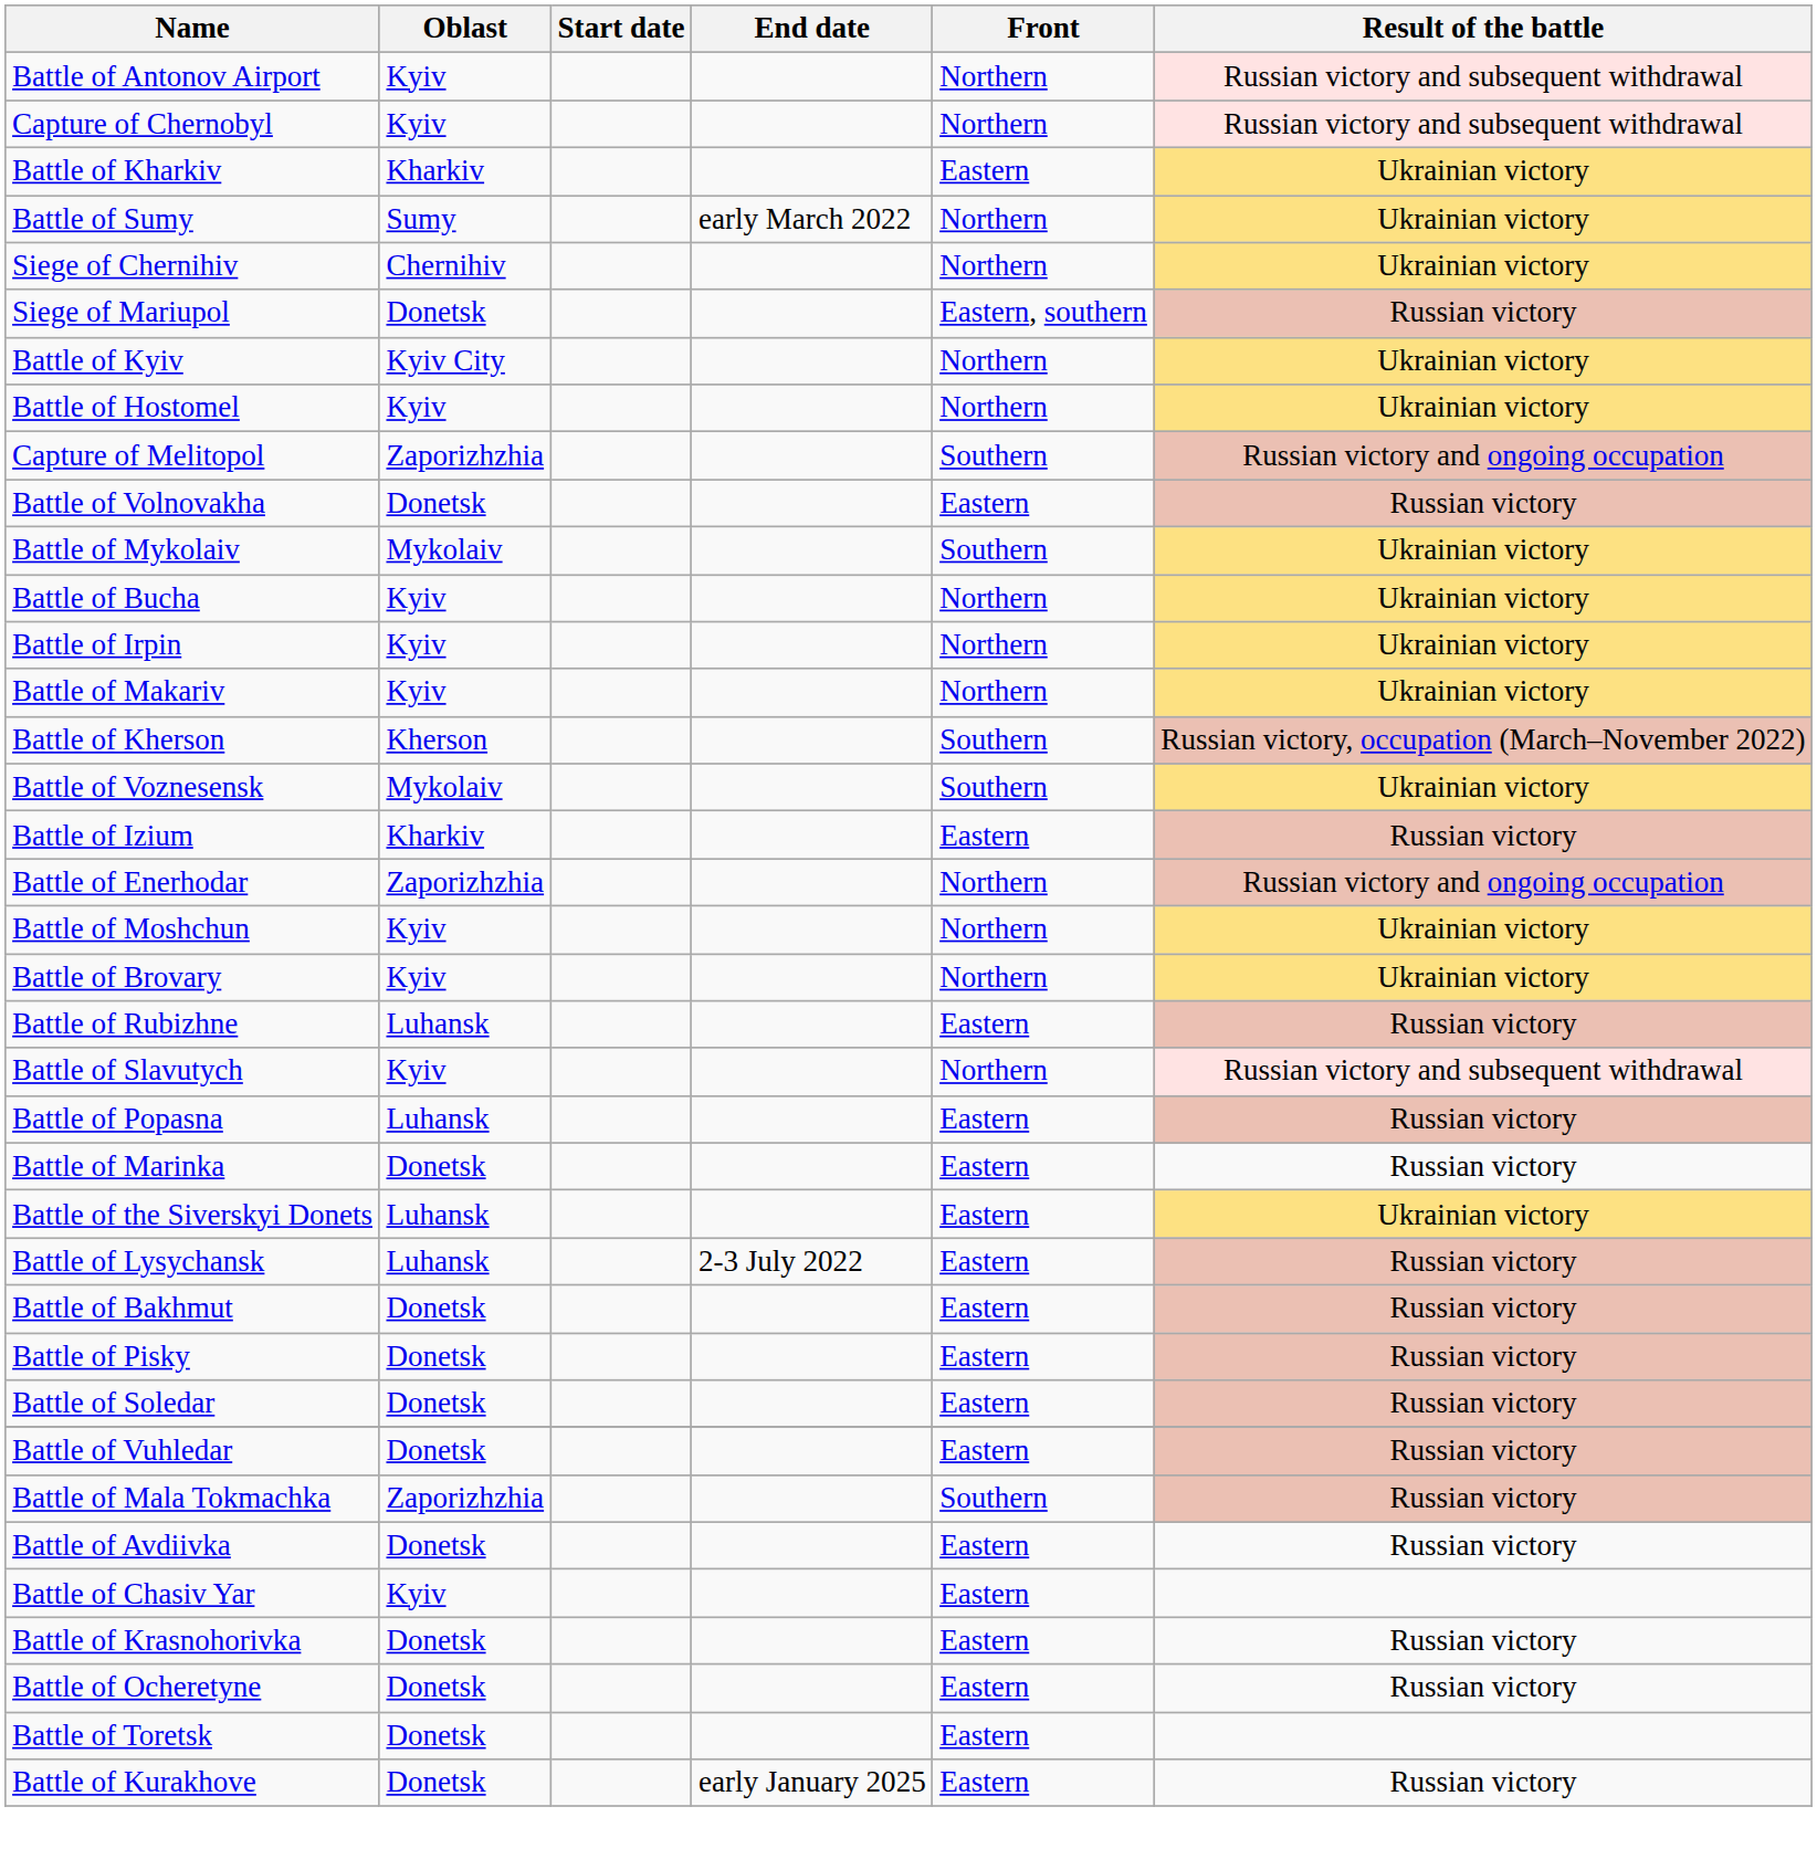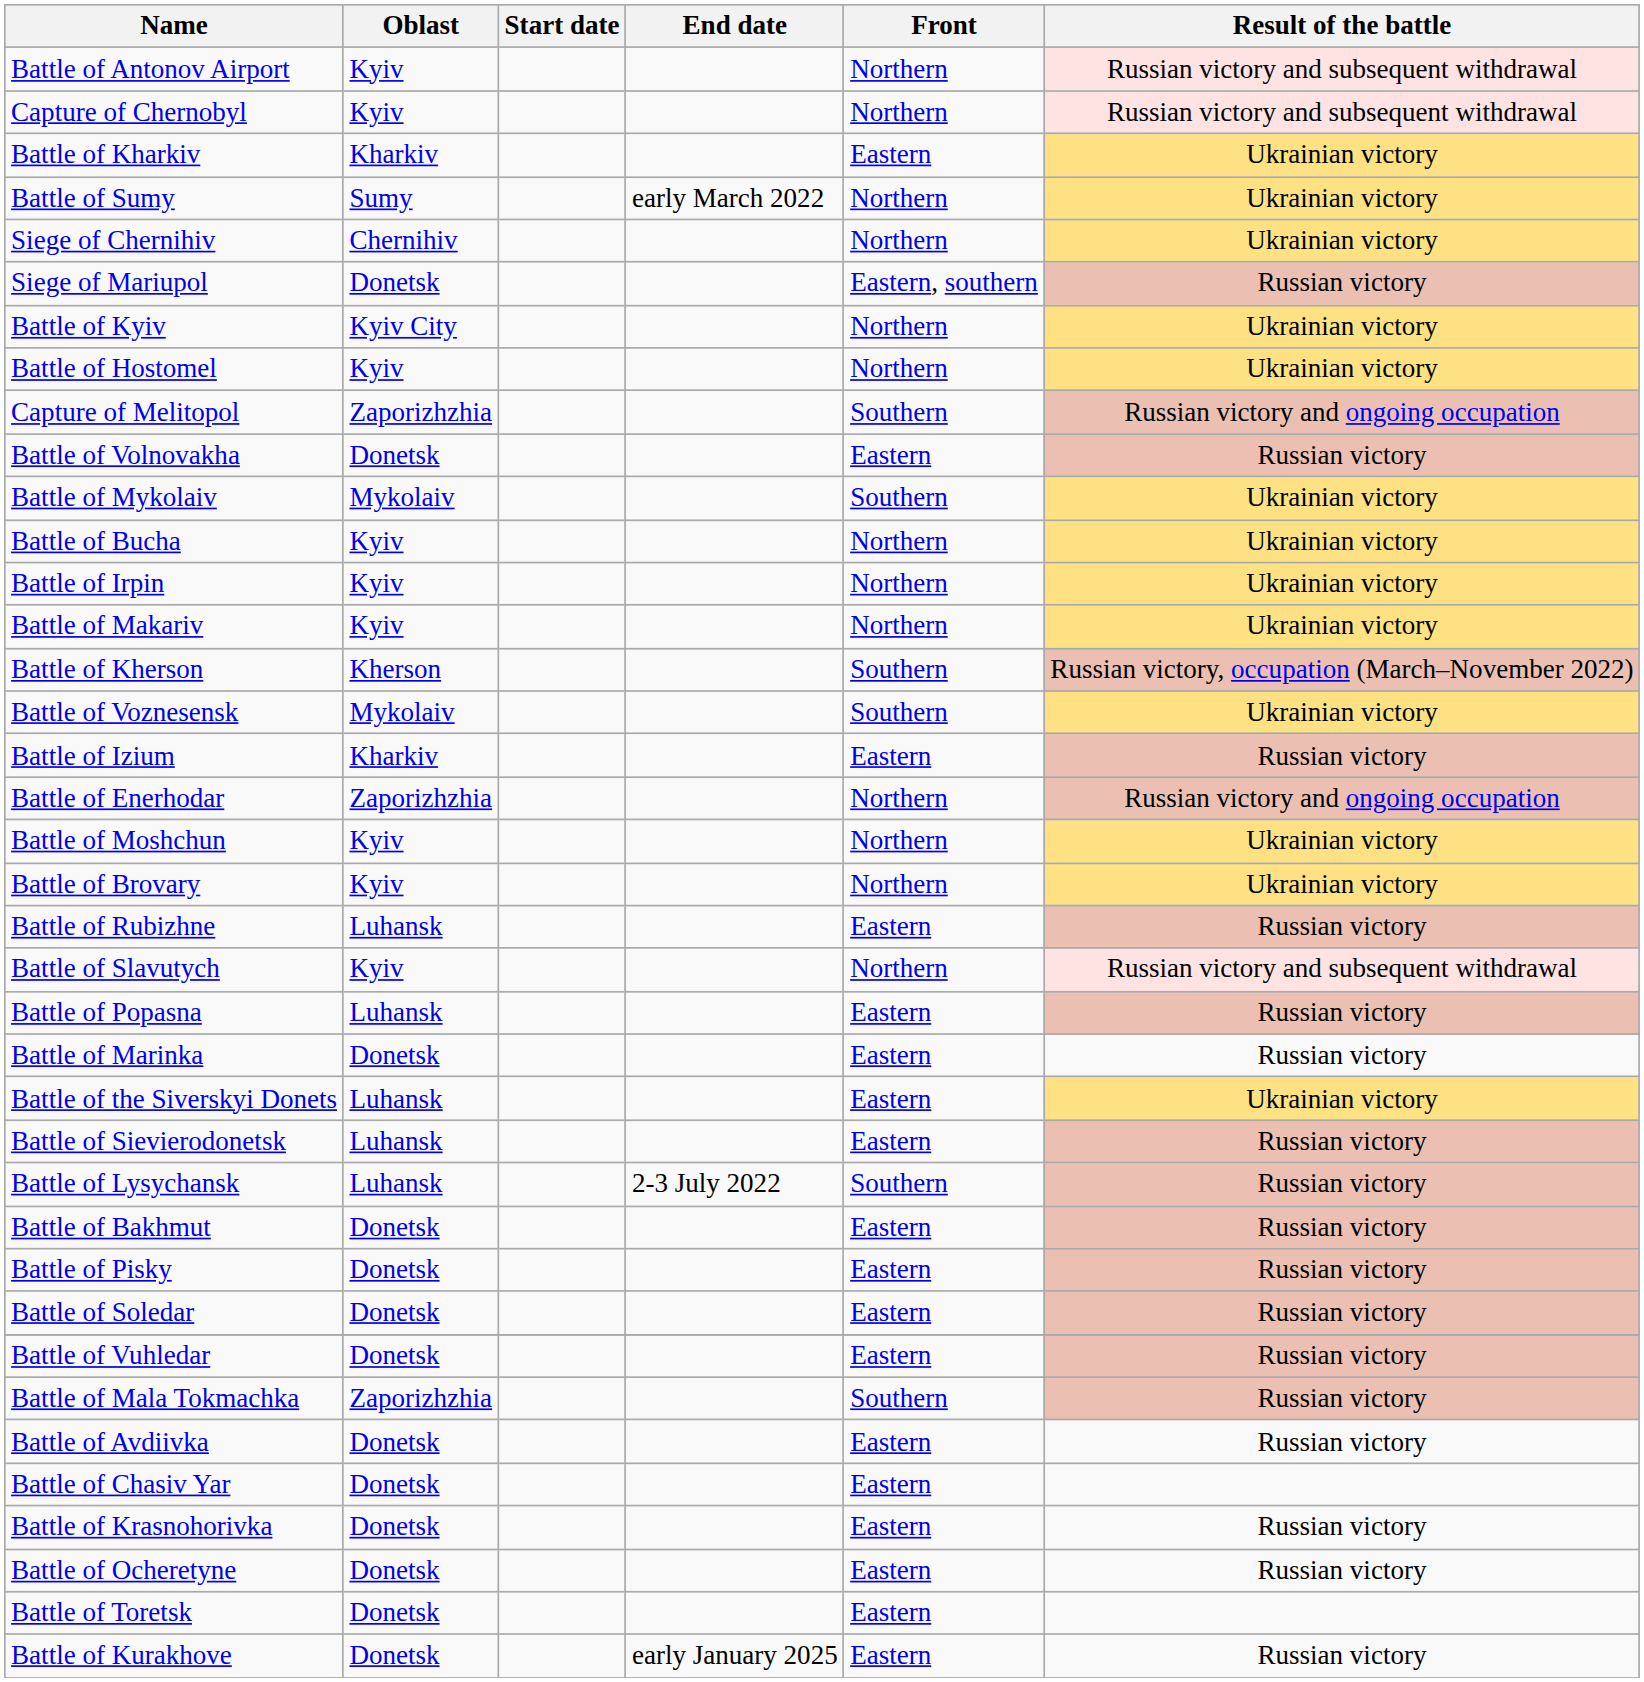+ row: Battle of Sievierodonetsk | Luhansk | Eastern | Russian victory
Battle of Lysychansk | Front: Eastern -> Southern
Battle of Chasiv Yar | Oblast: Kyiv -> Donetsk
